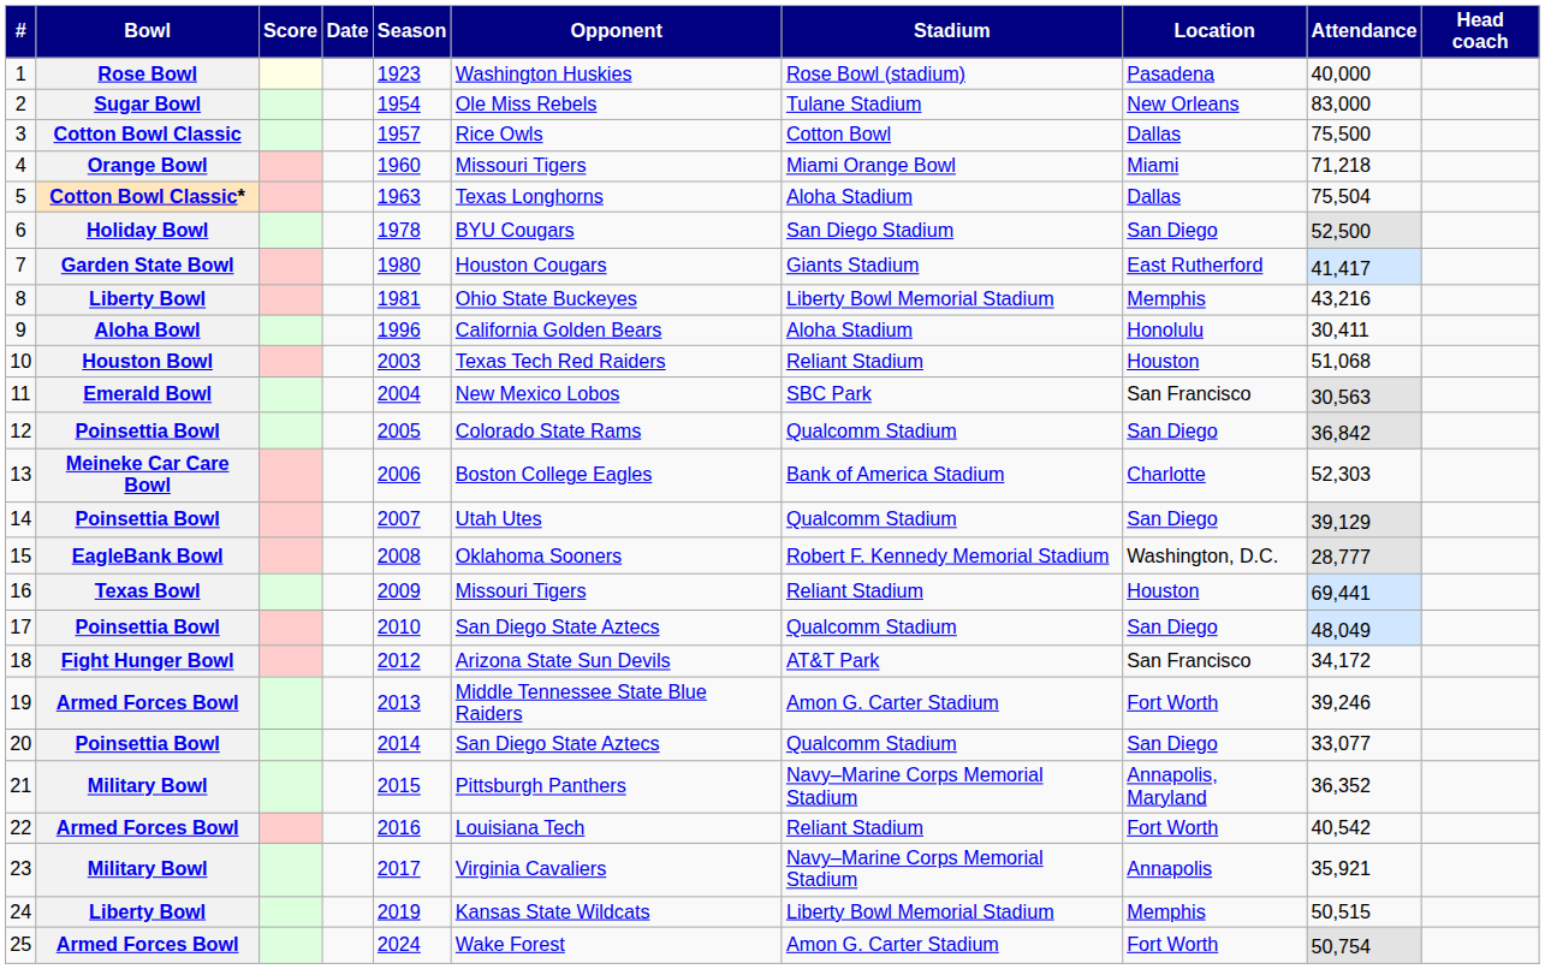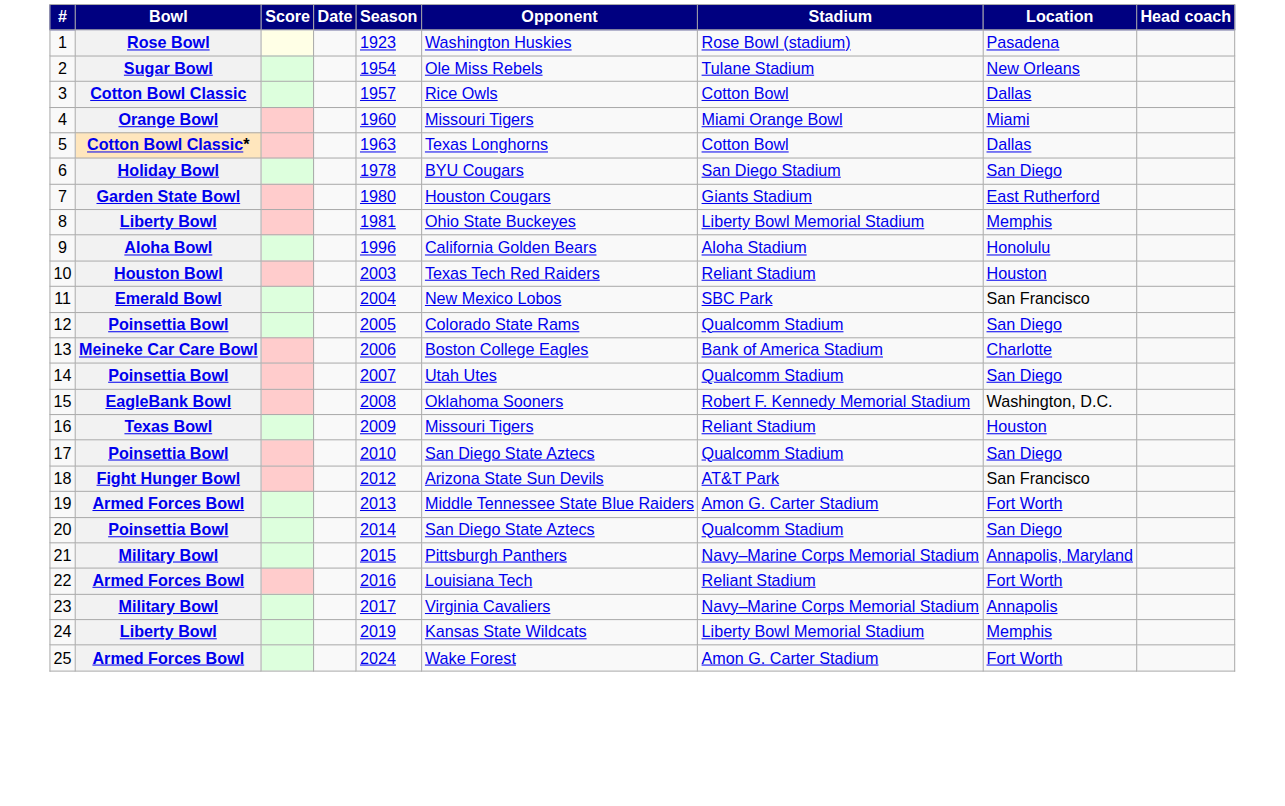- column: Attendance | 40,000 | 83,000 | 75,500 | 71,218 | 75,504 | 52,500 | 41,417 | 43,216 | 30,411 | 51,068 | 30,563 | 36,842 | 52,303 | 39,129 | 28,777 | 69,441 | 48,049 | 34,172 | 39,246 | 33,077 | 36,352 | 40,542 | 35,921 | 50,515 | 50,754
5 | Stadium: Aloha Stadium -> Cotton Bowl
